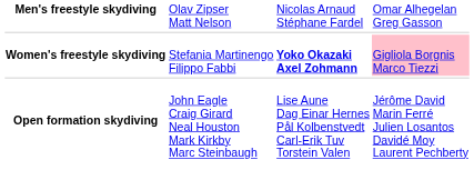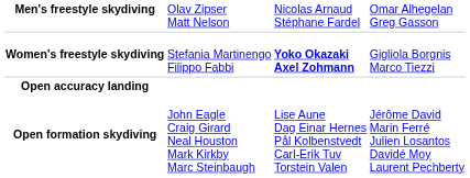Women's freestyle skydiving | column 4: pink background -> no background
+ row: Open accuracy landing
